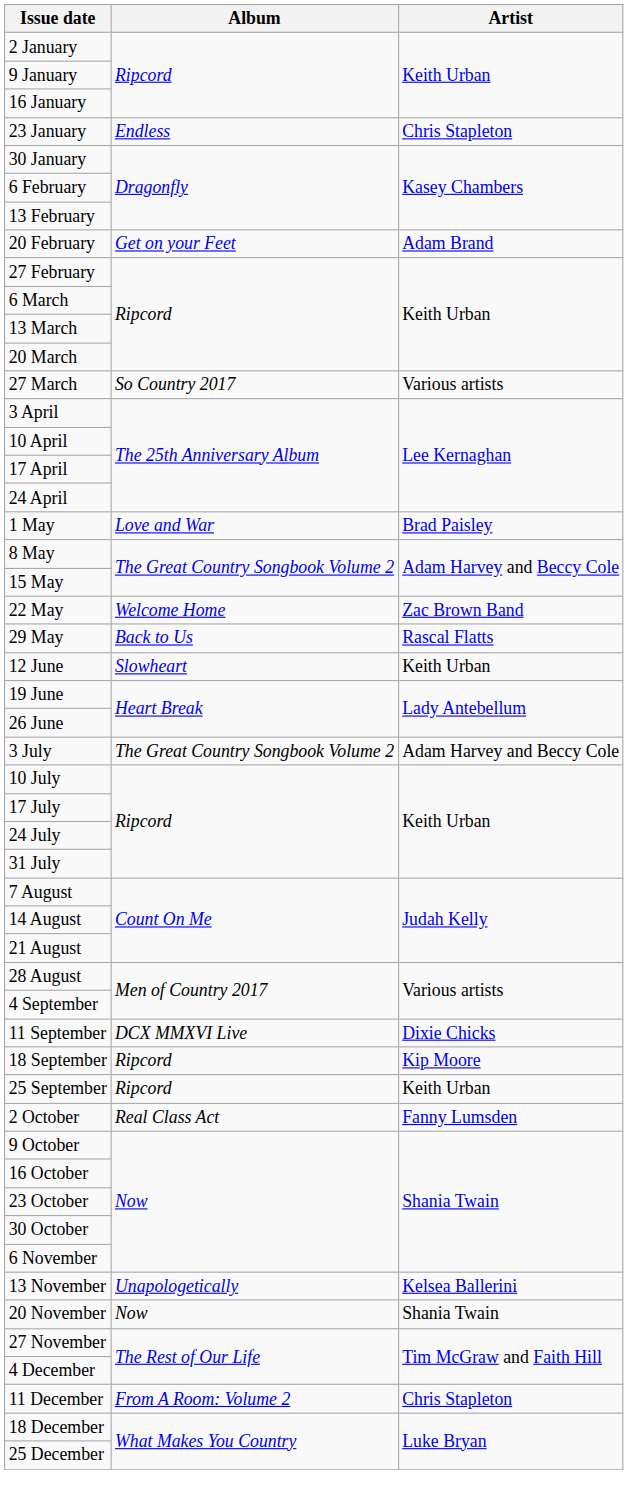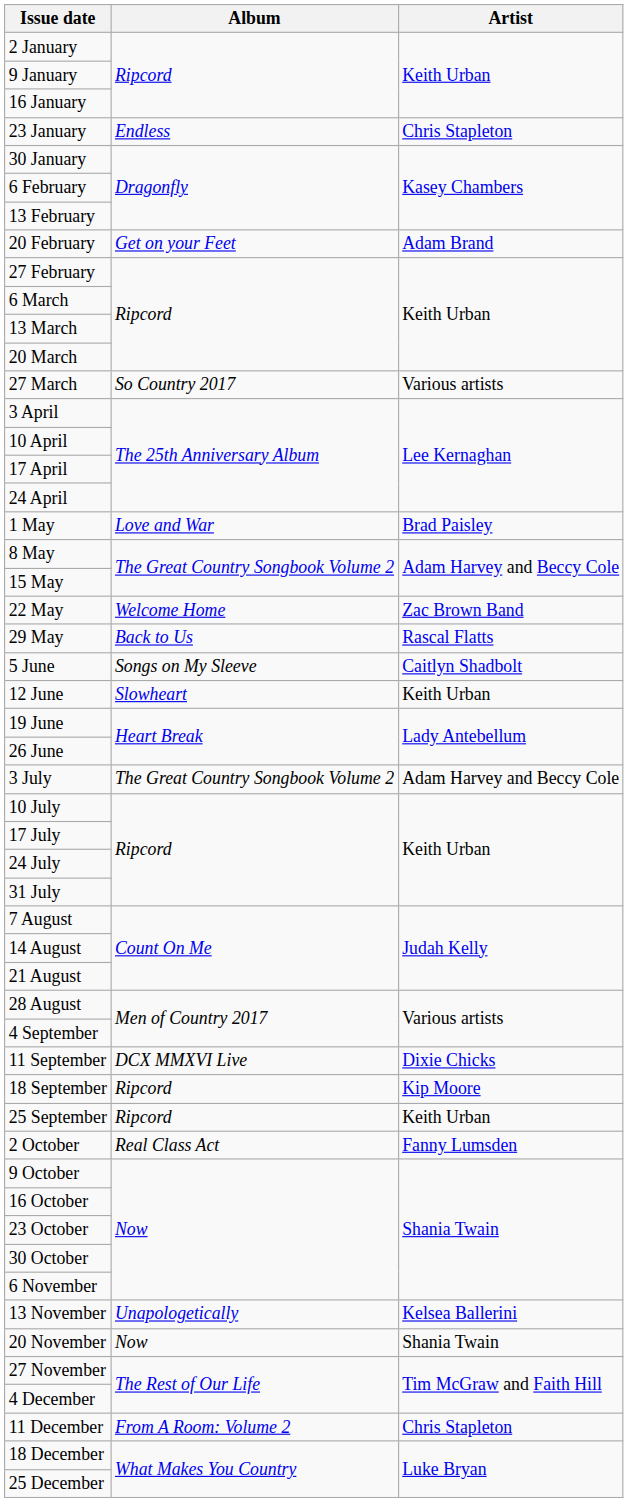+ row: 5 June | Songs on My Sleeve | Caitlyn Shadbolt
